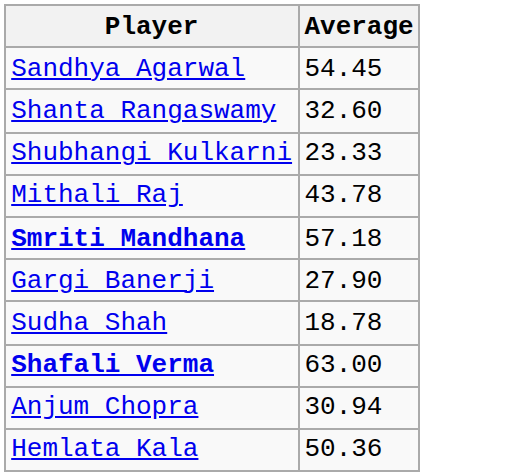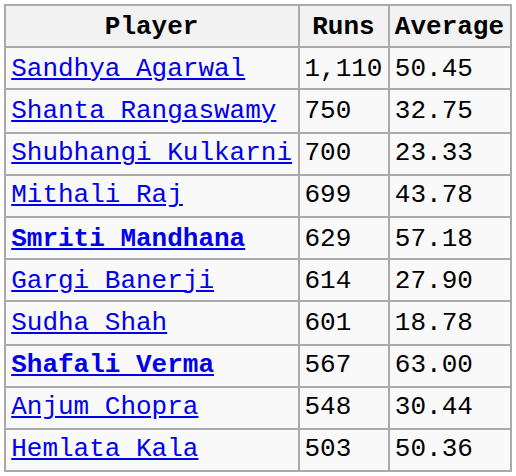+ column: Runs | 1,110 | 750 | 700 | 699 | 629 | 614 | 601 | 567 | 548 | 503
Sandhya Agarwal | Average: 54.45 -> 50.45
Shanta Rangaswamy | Average: 32.60 -> 32.75
Anjum Chopra | Average: 30.94 -> 30.44
